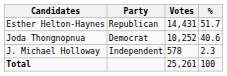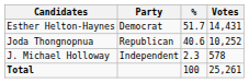columns swapped: Votes <-> %
Esther Helton-Haynes | Party: Republican -> Democrat
Joda Thongnopnua | Party: Democrat -> Republican
